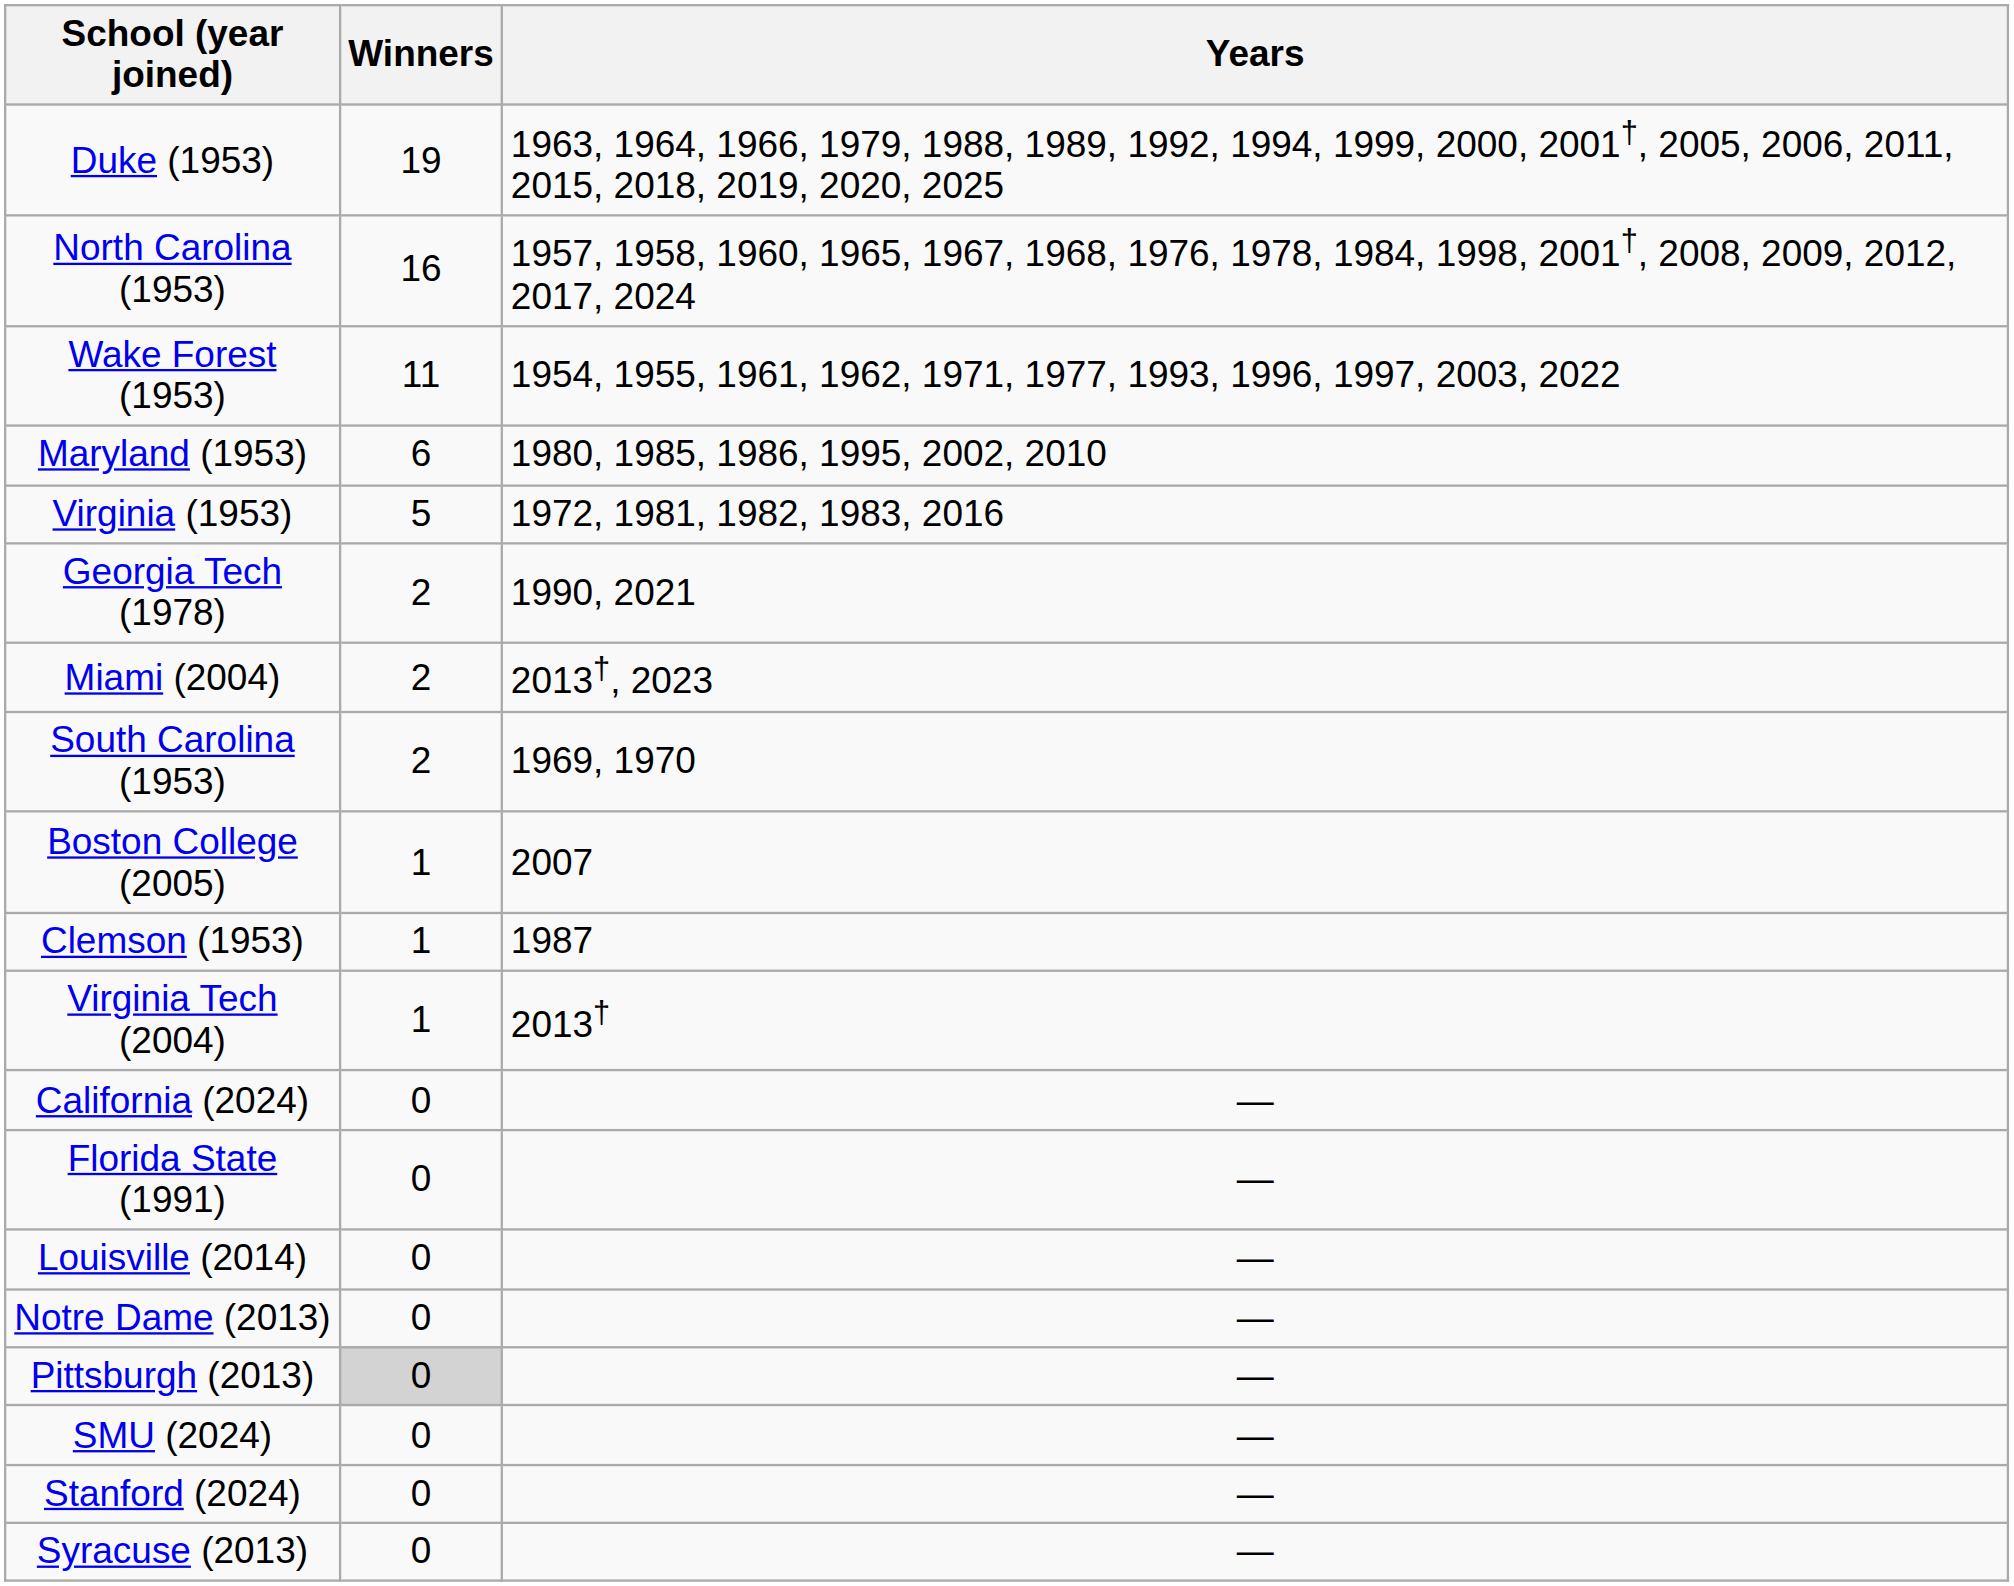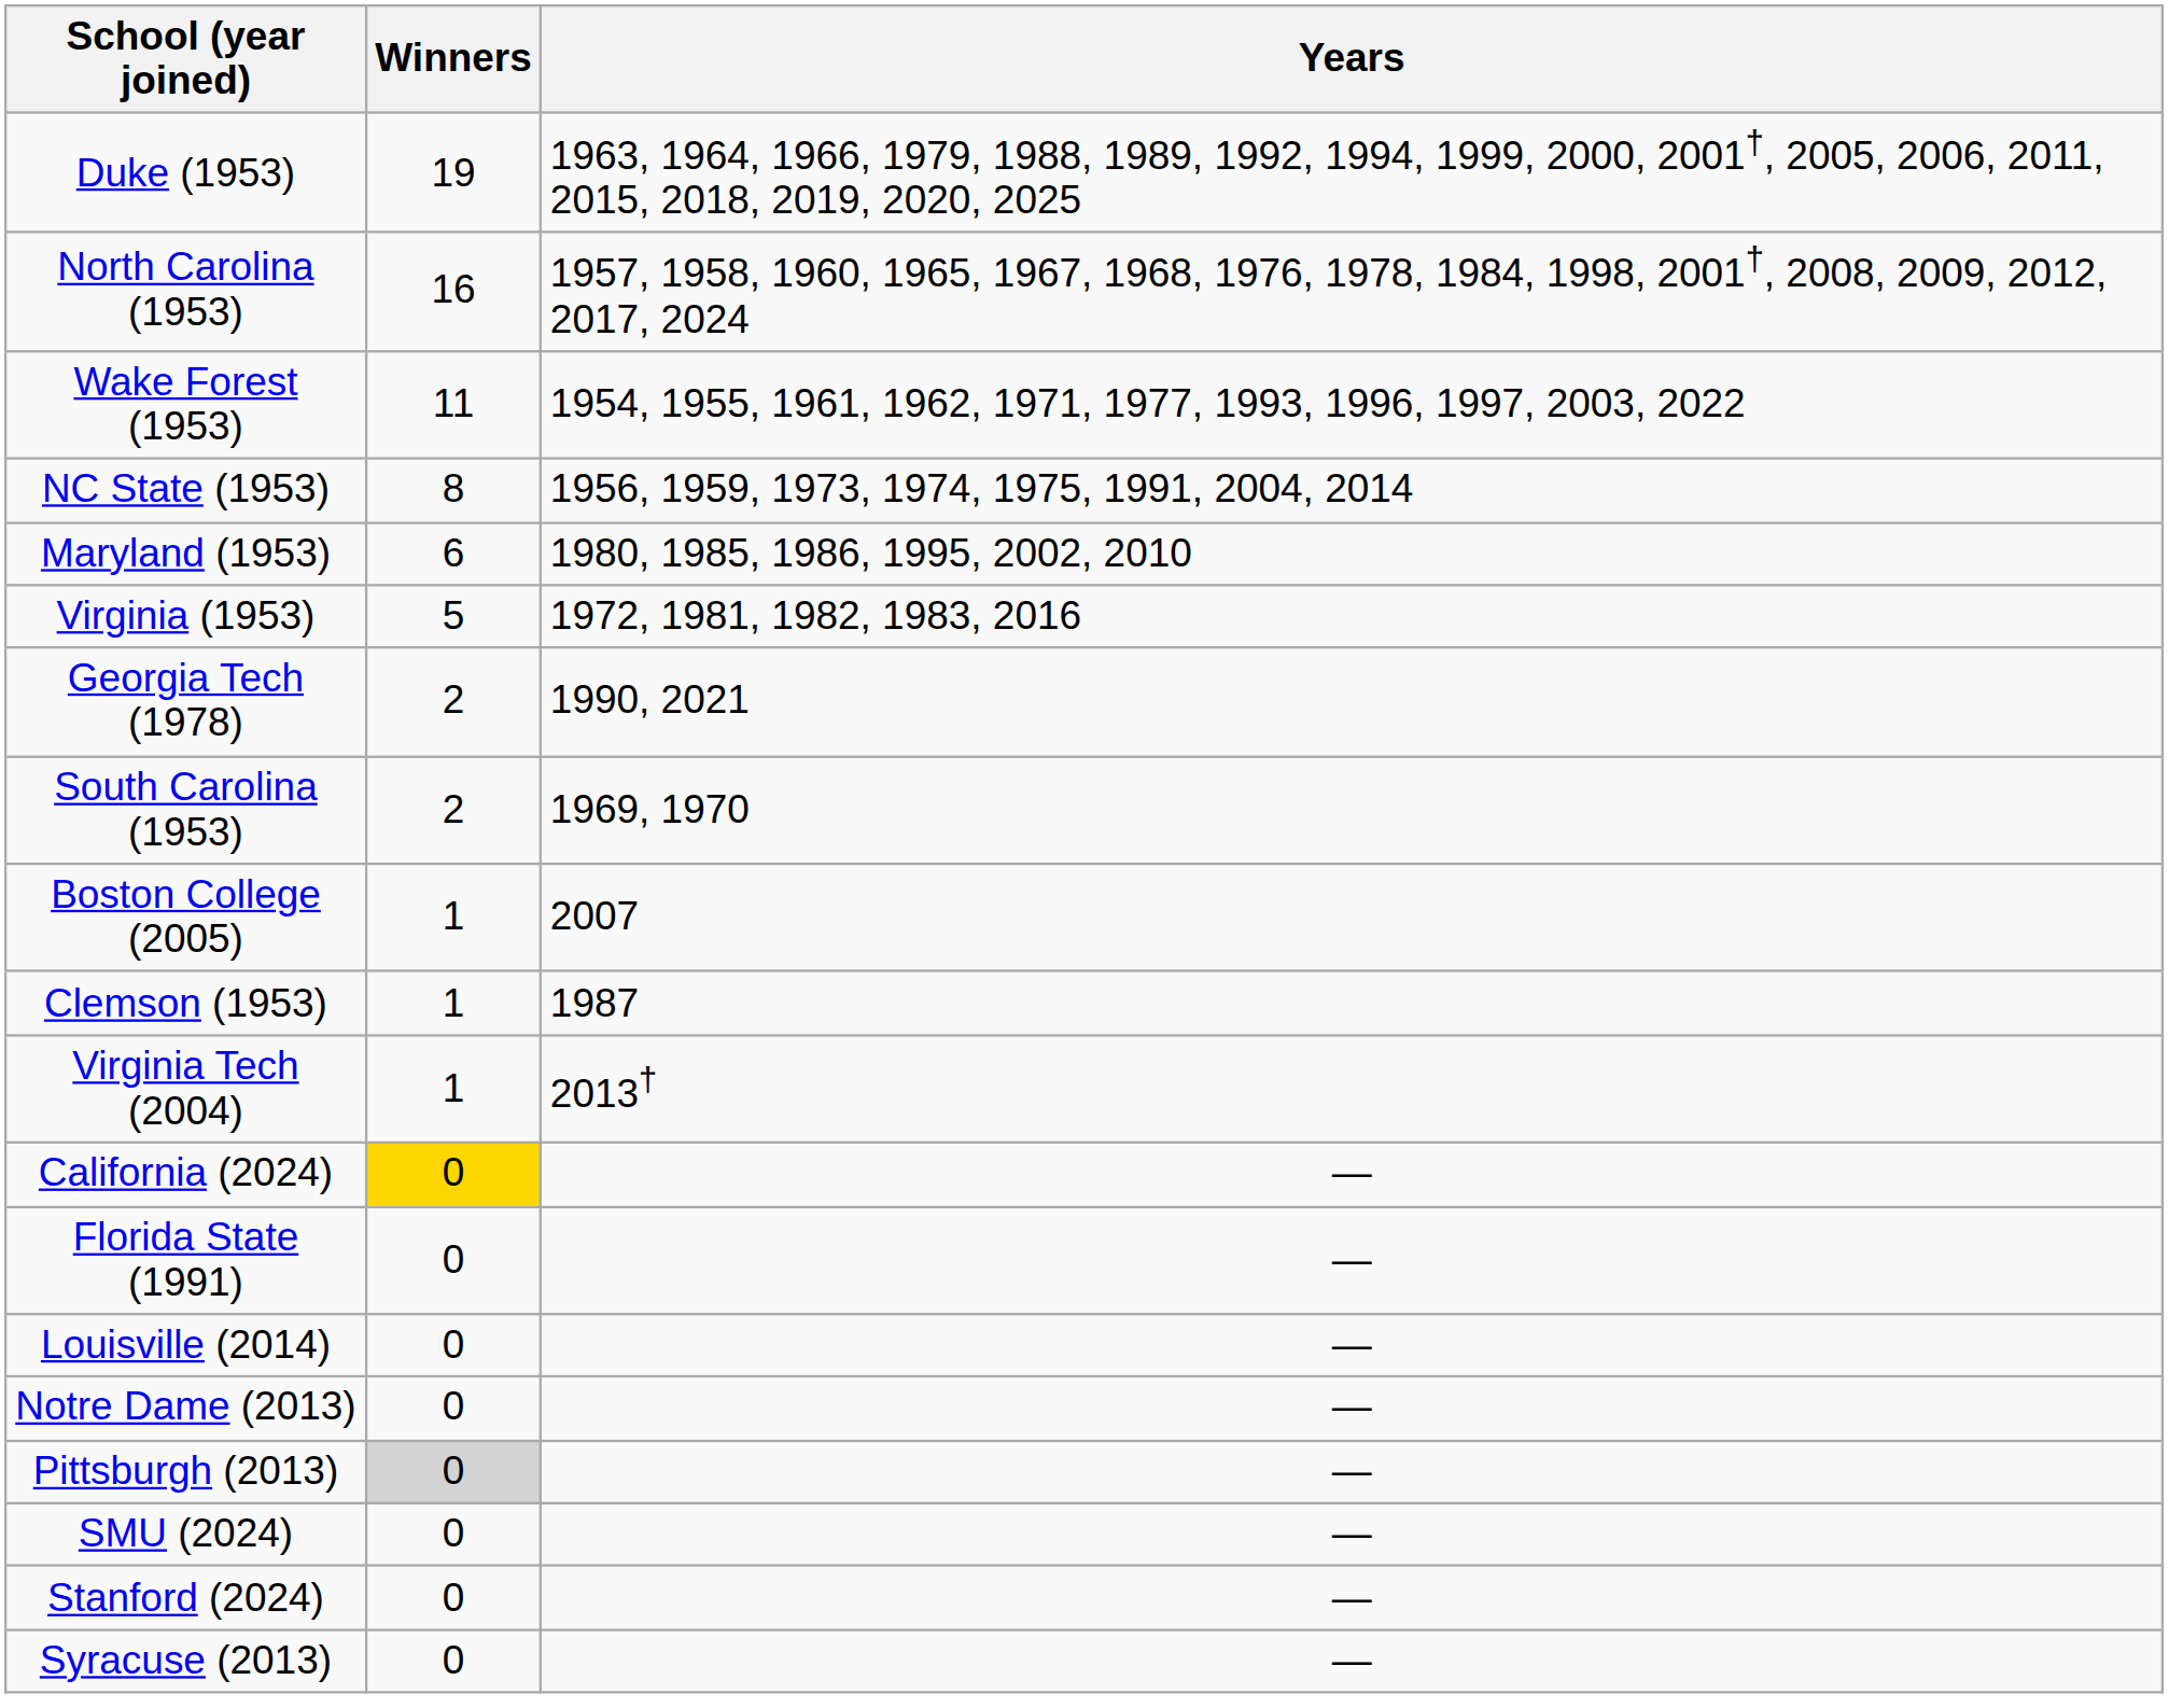+ row: NC State (1953) | 8 | 1956, 1959, 1973, 1974, 1975, 1991, 2004, 2014
- row: Miami (2004) | 2 | 2013†, 2023
California (2024) | Winners: no background -> gold background
